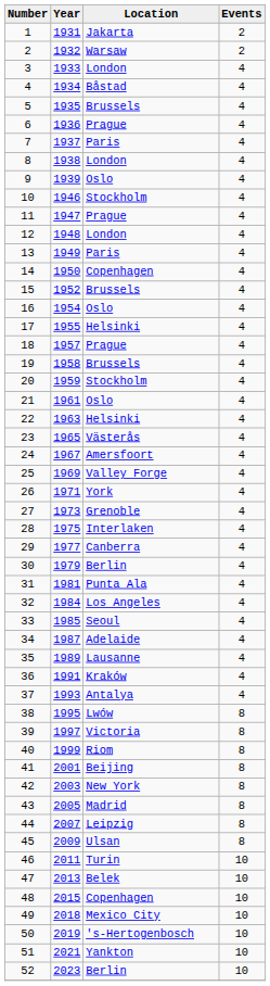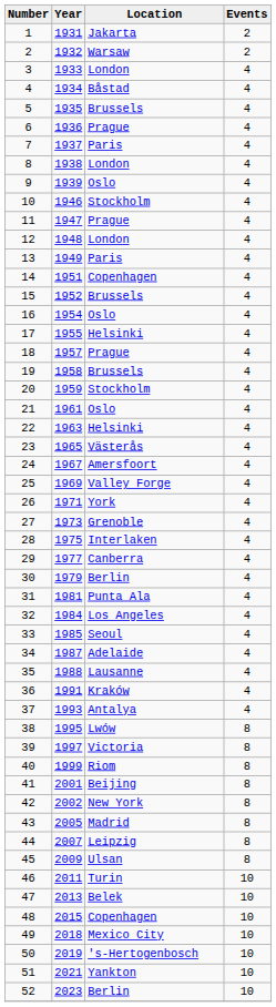14 | Year: 1950 -> 1951
35 | Year: 1989 -> 1988
42 | Year: 2003 -> 2002
